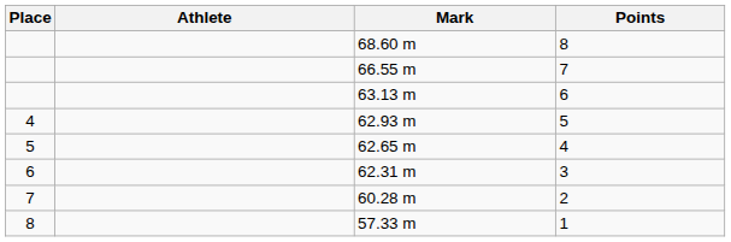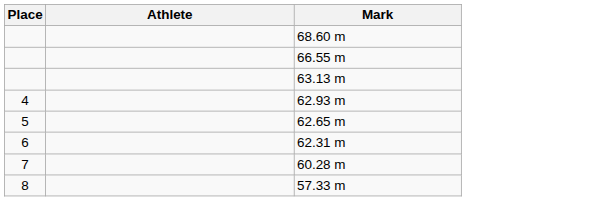- column: Points | 8 | 7 | 6 | 5 | 4 | 3 | 2 | 1
